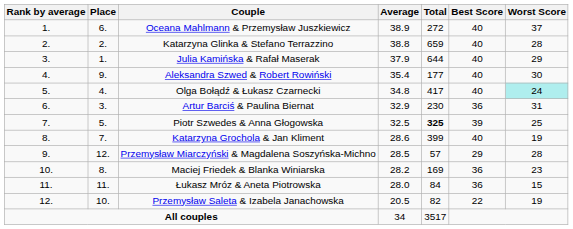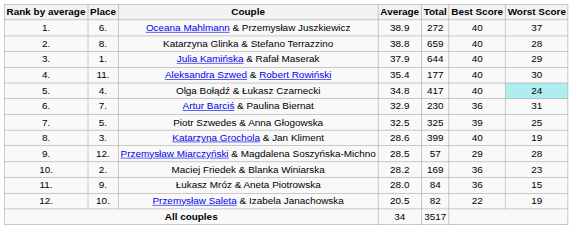Katarzyna Glinka & Stefano Terrazzino | Place: 2. -> 8.
Aleksandra Szwed & Robert Rowiński | Place: 9. -> 11.
Artur Barciś & Paulina Biernat | Place: 3. -> 7.
Piotr Szwedes & Anna Głogowska | Total: bold -> normal
Katarzyna Grochola & Jan Kliment | Place: 7. -> 3.
Maciej Friedek & Blanka Winiarska | Place: 8. -> 2.
Łukasz Mróz & Aneta Piotrowska | Place: 11. -> 9.
